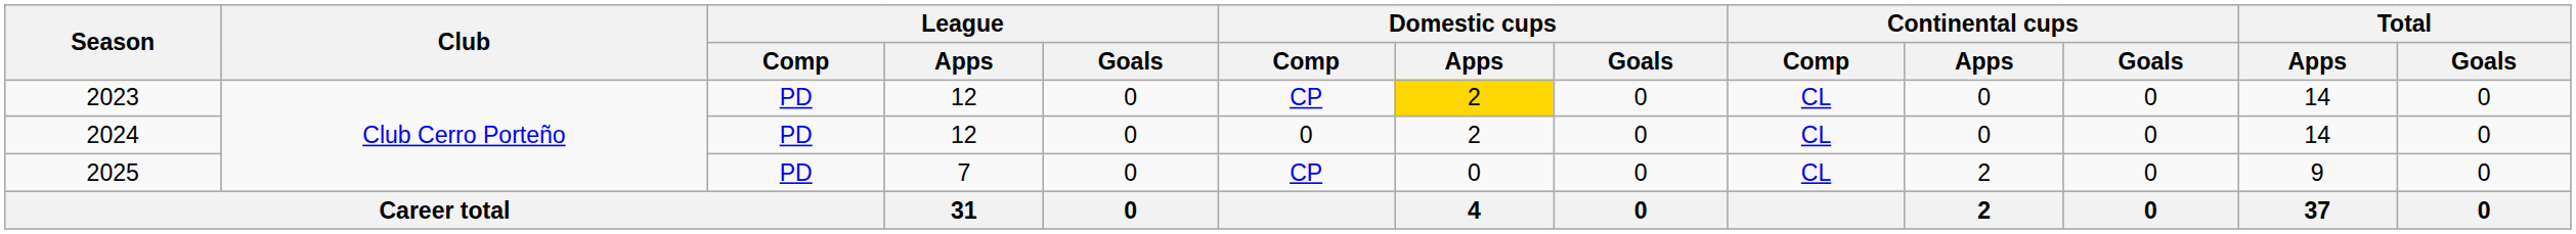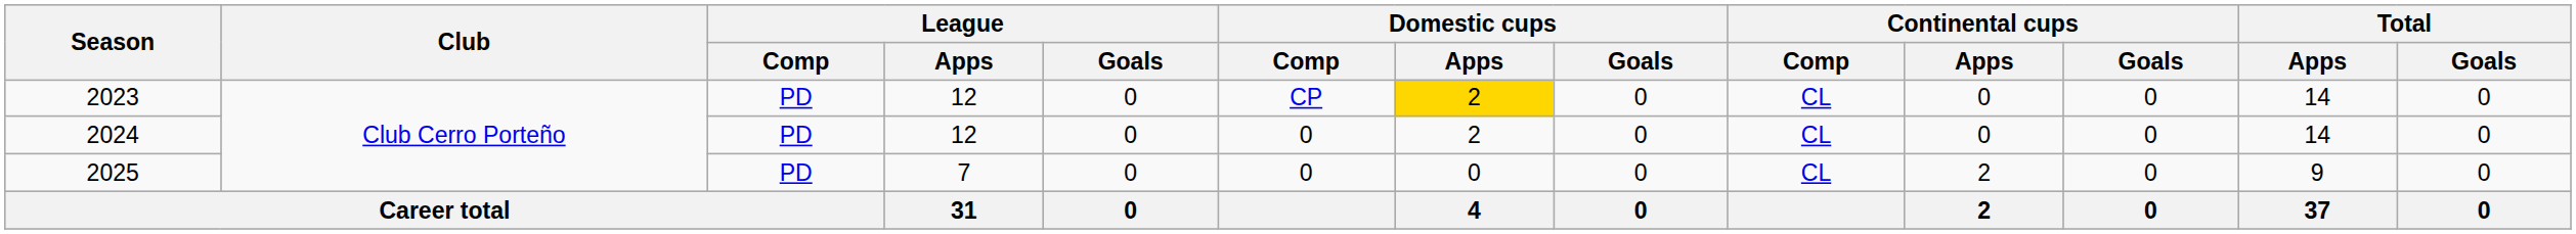2025 | Domestic cups / Comp: CP -> 0
